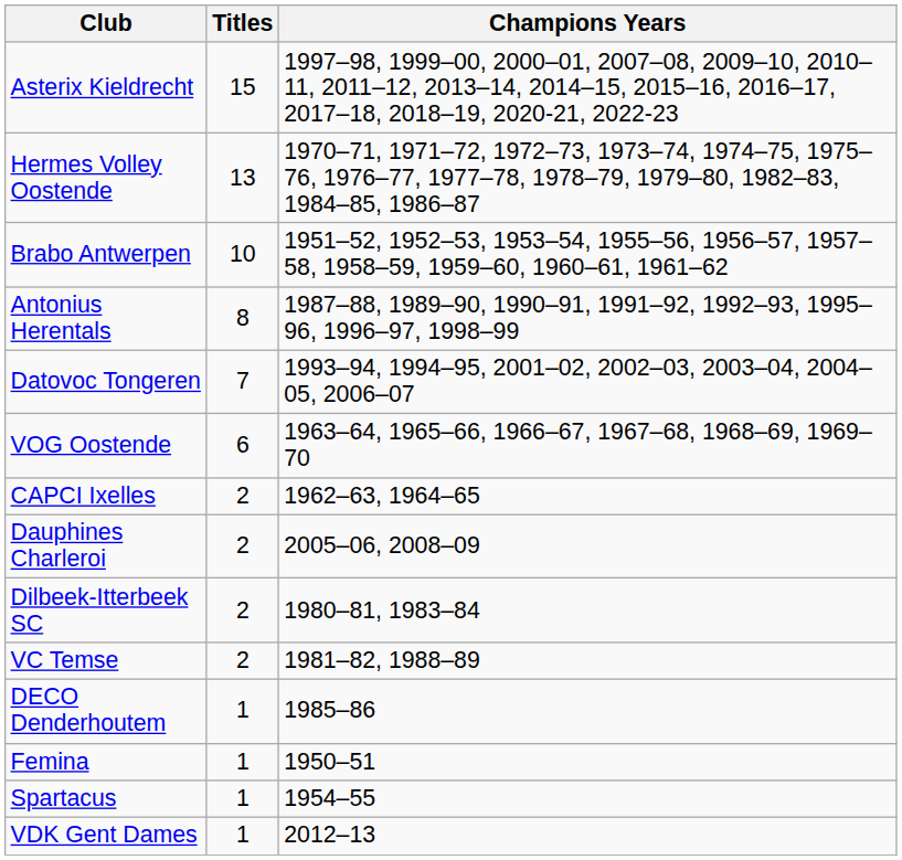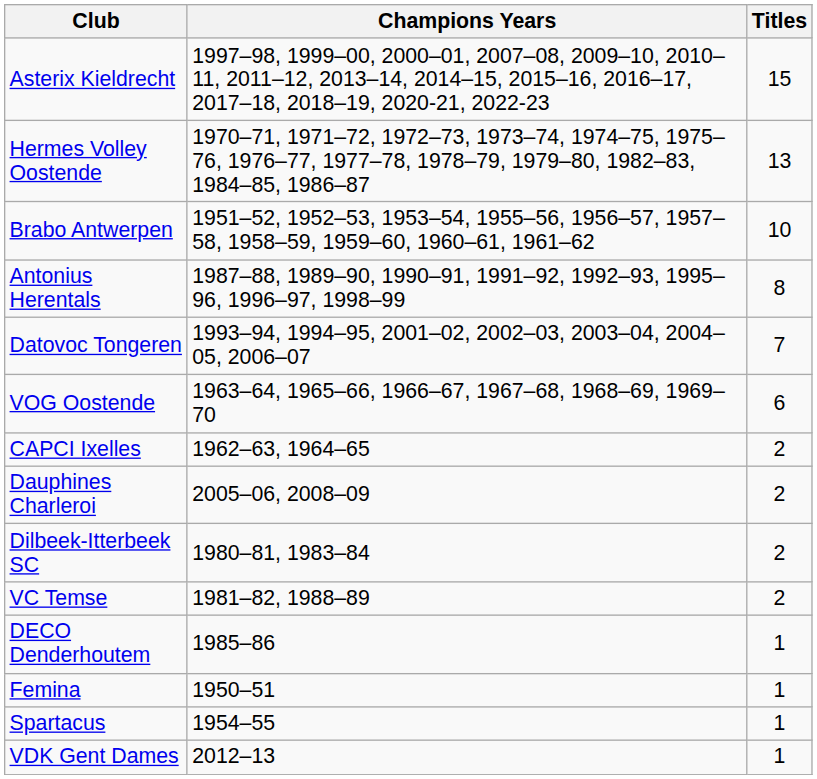columns swapped: Titles <-> Champions Years
